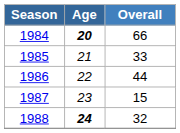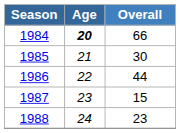1985 | Overall: 33 -> 30
1988 | Age: bold -> normal
1988 | Overall: 32 -> 23
